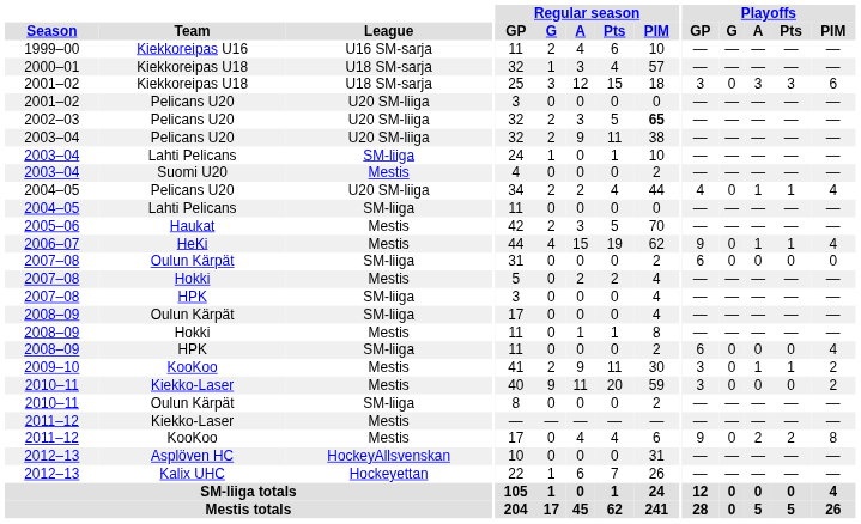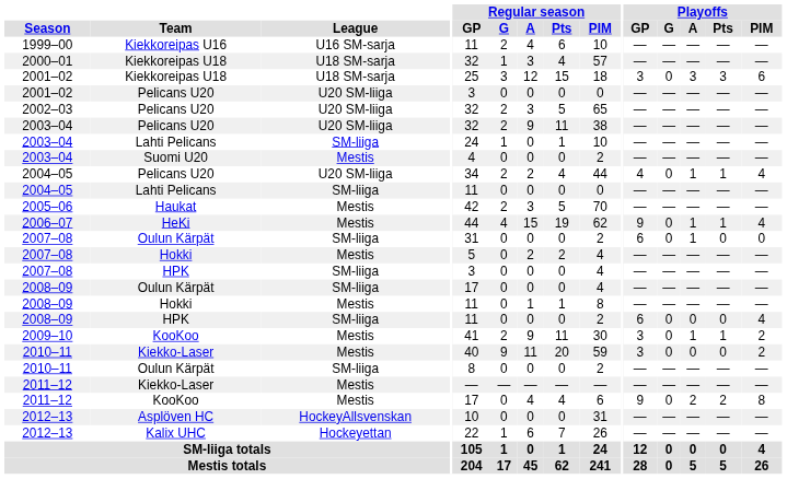2002–03 | Regular season / PIM: bold -> normal
2007–08 / Oulun Kärpät | Playoffs / A: 0 -> 1
